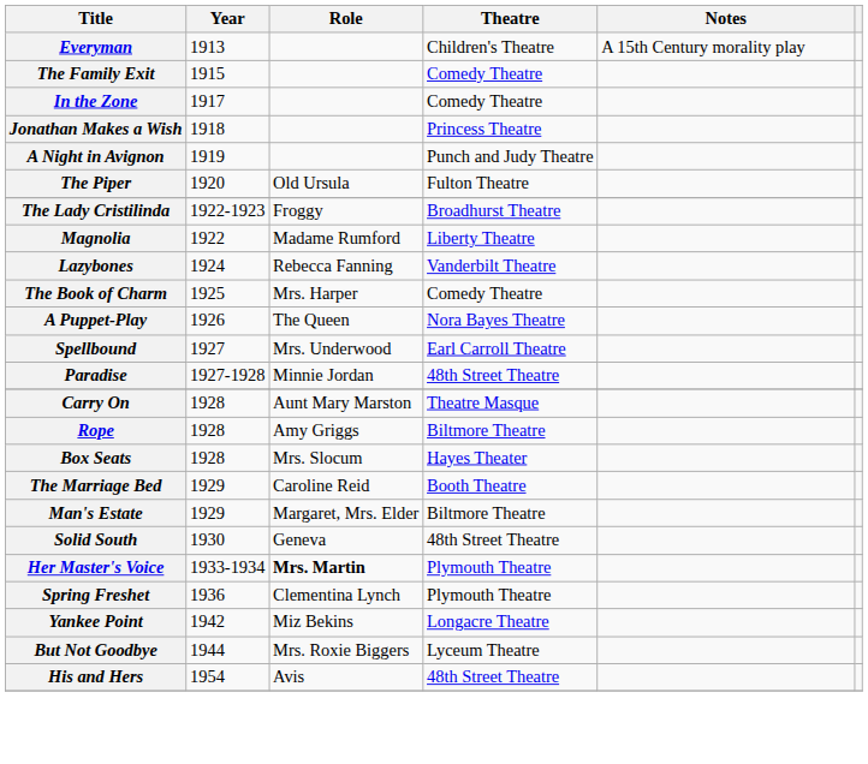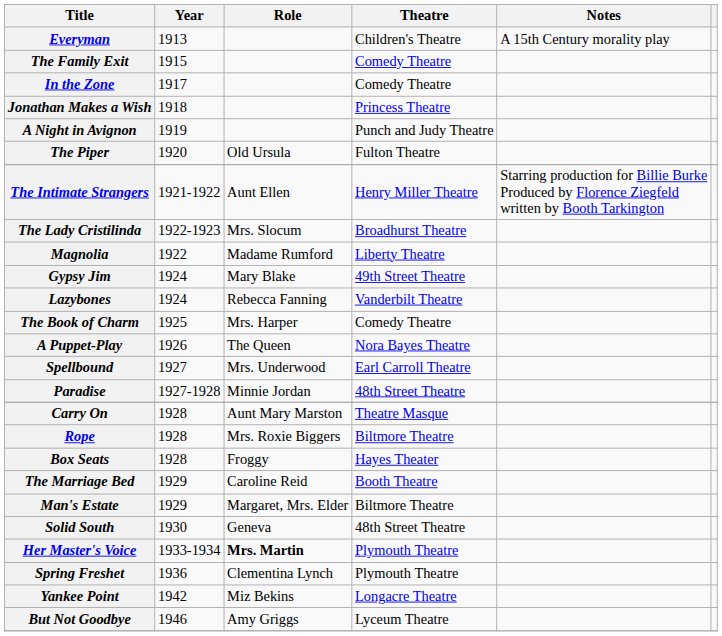+ row: The Intimate Strangers | 1921-1922 | Aunt Ellen | Henry Miller Theatre | Starring production for Billie Burke Produced by Florence Ziegfeld written by Booth Tarkington
The Lady Cristilinda | Role: Froggy -> Mrs. Slocum
+ row: Gypsy Jim | 1924 | Mary Blake | 49th Street Theatre
Rope | Role: Amy Griggs -> Mrs. Roxie Biggers
Box Seats | Role: Mrs. Slocum -> Froggy
But Not Goodbye | Year: 1944 -> 1946
But Not Goodbye | Role: Mrs. Roxie Biggers -> Amy Griggs
- row: His and Hers | 1954 | Avis | 48th Street Theatre
